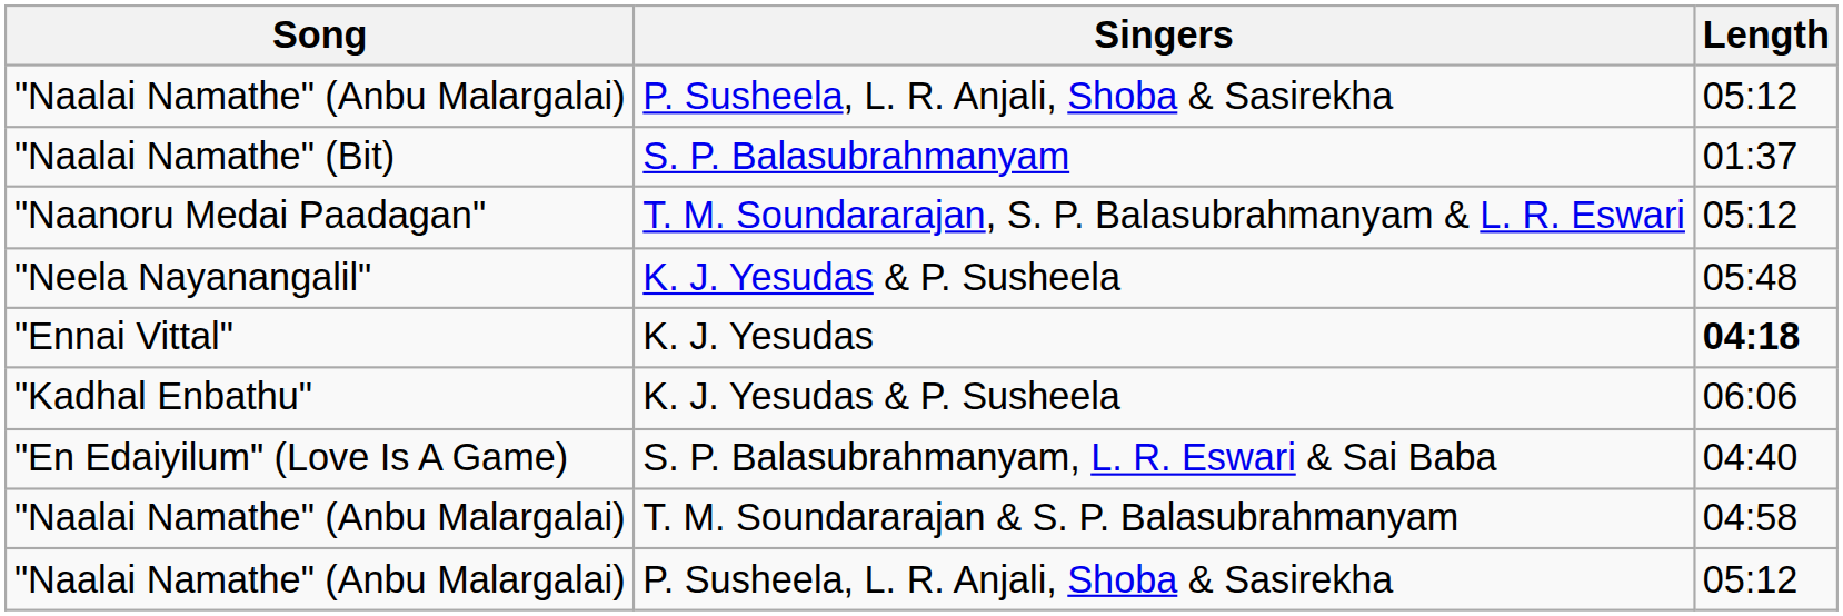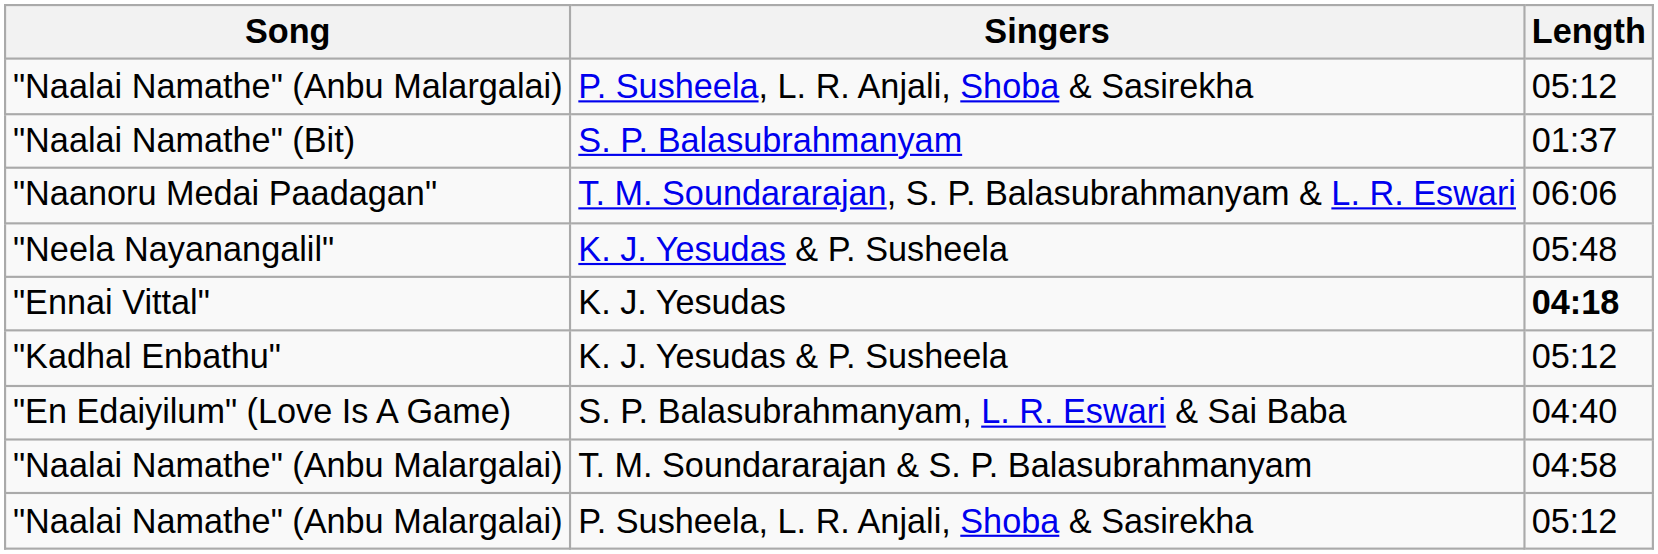"Naanoru Medai Paadagan" | Length: 05:12 -> 06:06
"Kadhal Enbathu" | Length: 06:06 -> 05:12
